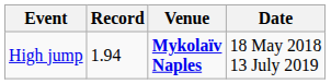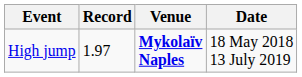High jump | Record: 1.94 -> 1.97
